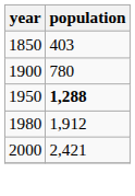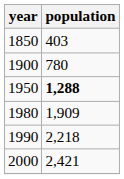1980 | population: 1,912 -> 1,909
+ row: 1990 | 2,218
